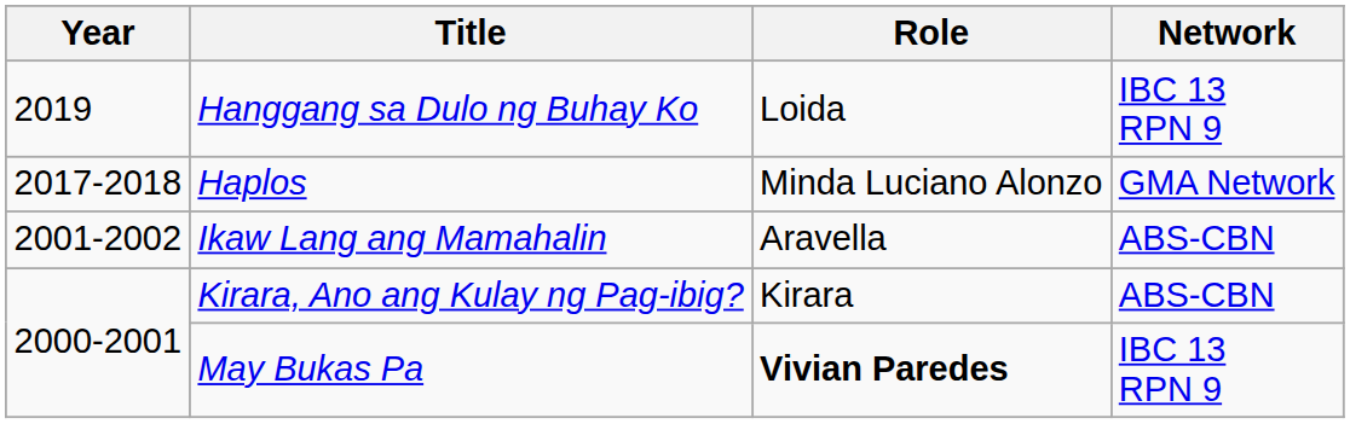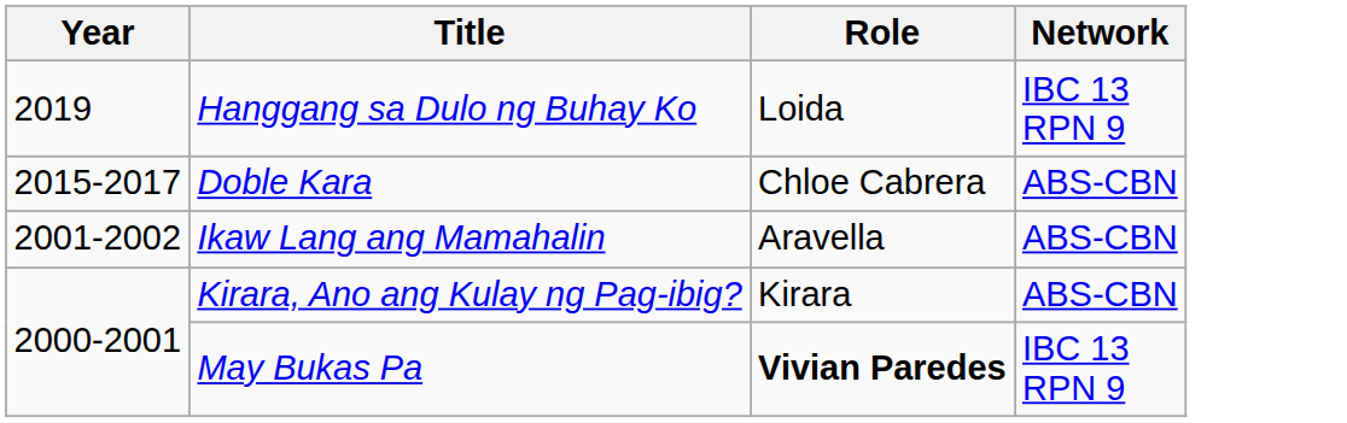- row: 2017-2018 | Haplos | Minda Luciano Alonzo | GMA Network
+ row: 2015-2017 | Doble Kara | Chloe Cabrera | ABS-CBN
